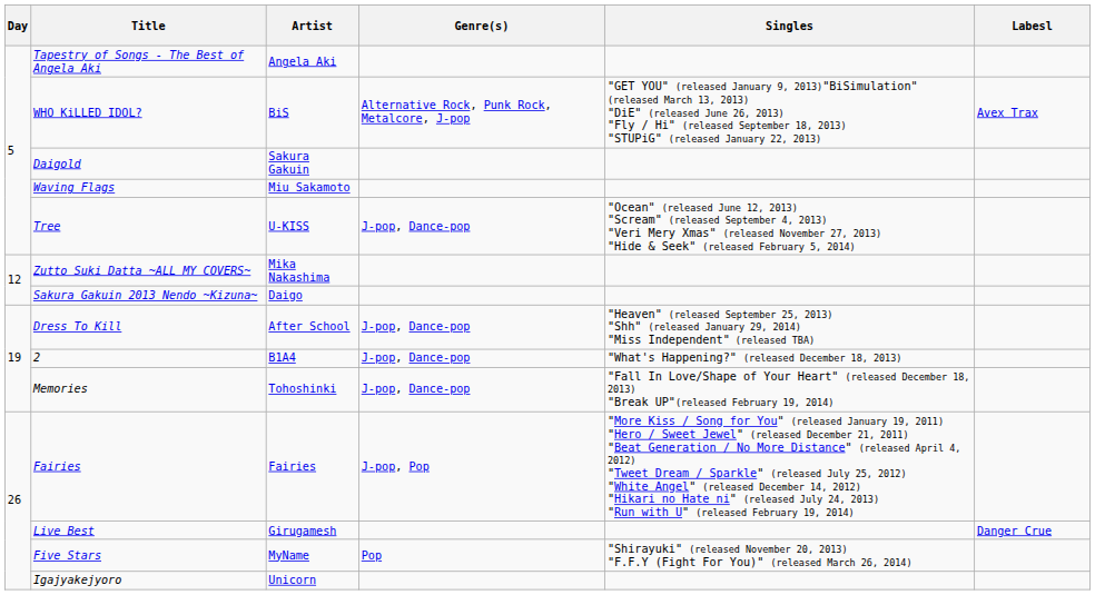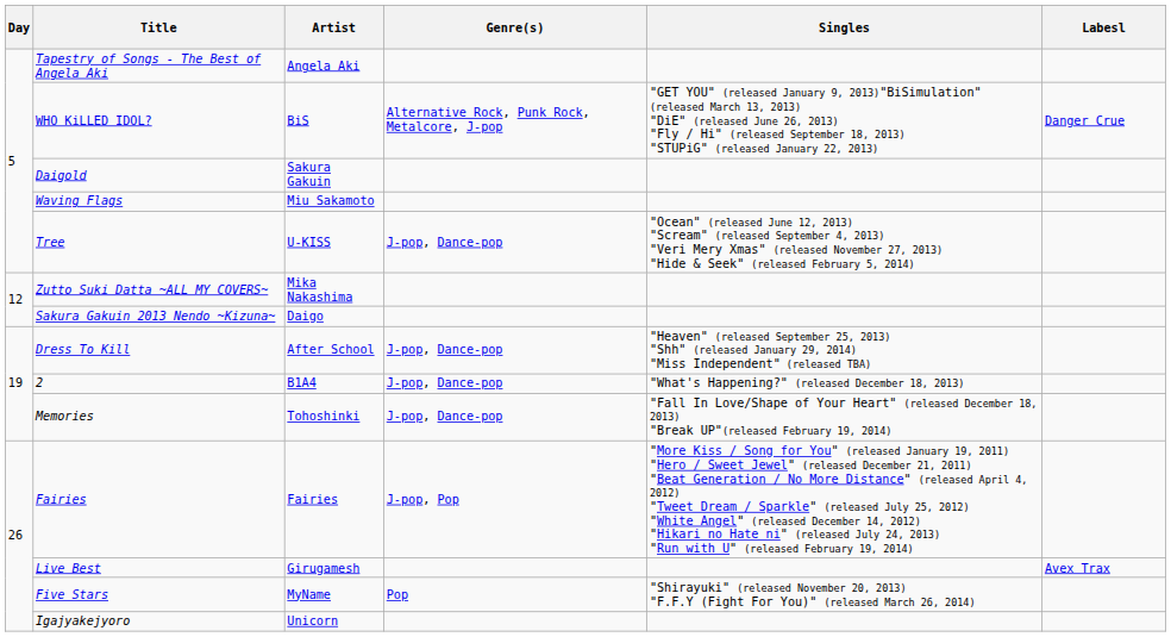WHO KiLLED IDOL? | Labesl: Avex Trax -> Danger Crue
Live Best | Labesl: Danger Crue -> Avex Trax
